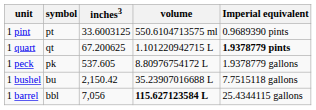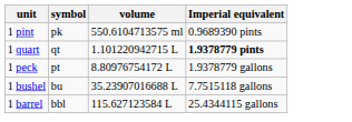- column: inches3 | 33.6003125 | 67.200625 | 537.605 | 2,150.42 | 7,056
1 pint | symbol: pt -> pk
1 peck | symbol: pk -> pt
1 barrel | volume: bold -> normal
